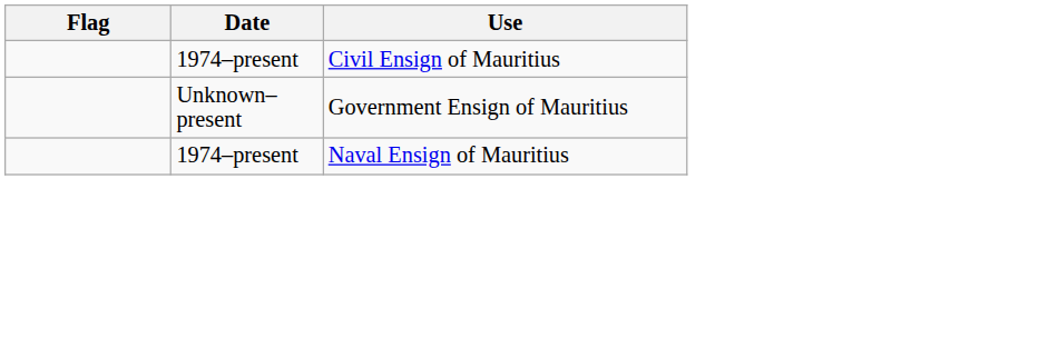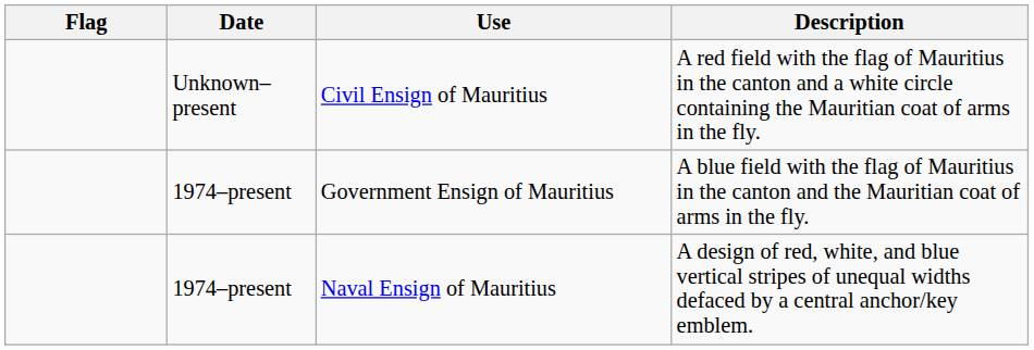+ column: Description | A red field with the flag of Mauritius in the canton and a white circle containing the Mauritian coat of arms in the fly. | A blue field with the flag of Mauritius in the canton and the Mauritian coat of arms in the fly. | A design of red, white, and blue vertical stripes of unequal widths defaced by a central anchor/key emblem.
Civil Ensign of Mauritius | Date: 1974–present -> Unknown–present
Government Ensign of Mauritius | Date: Unknown–present -> 1974–present
